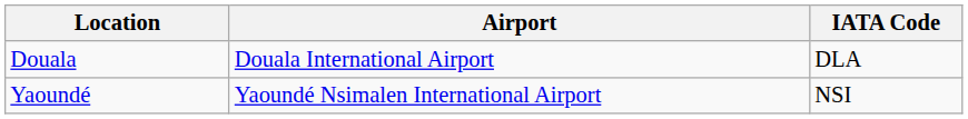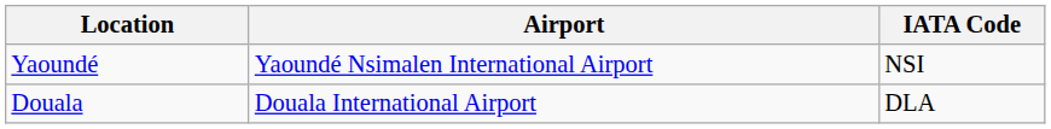rows swapped: Douala <-> Yaoundé
